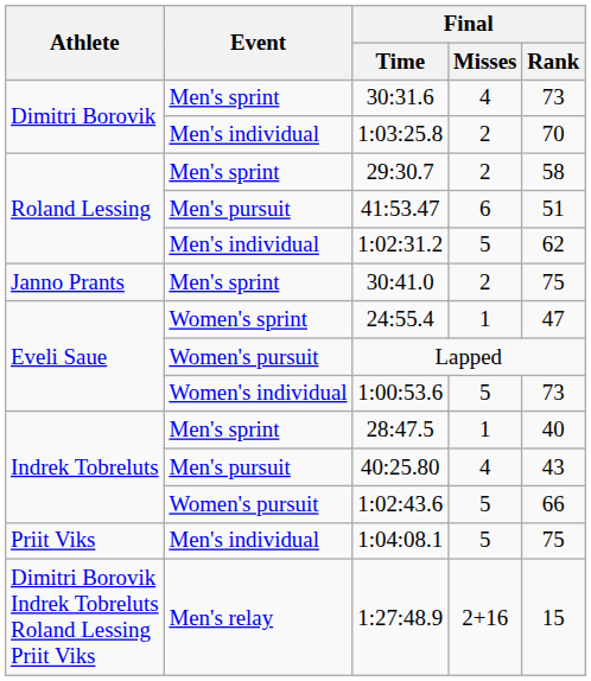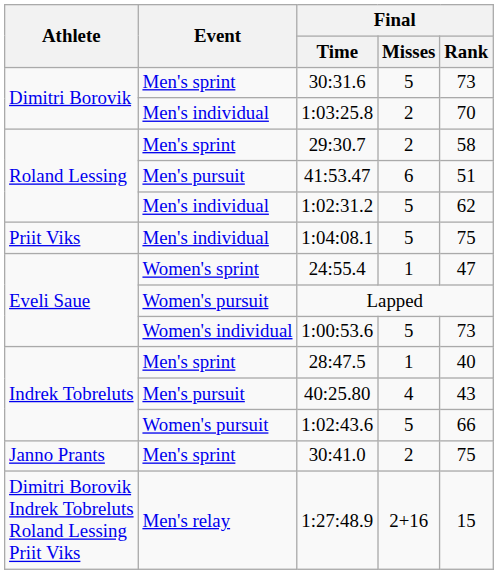30:31.6 | Final / Misses: 4 -> 5
rows swapped: 30:41.0 <-> 1:04:08.1
